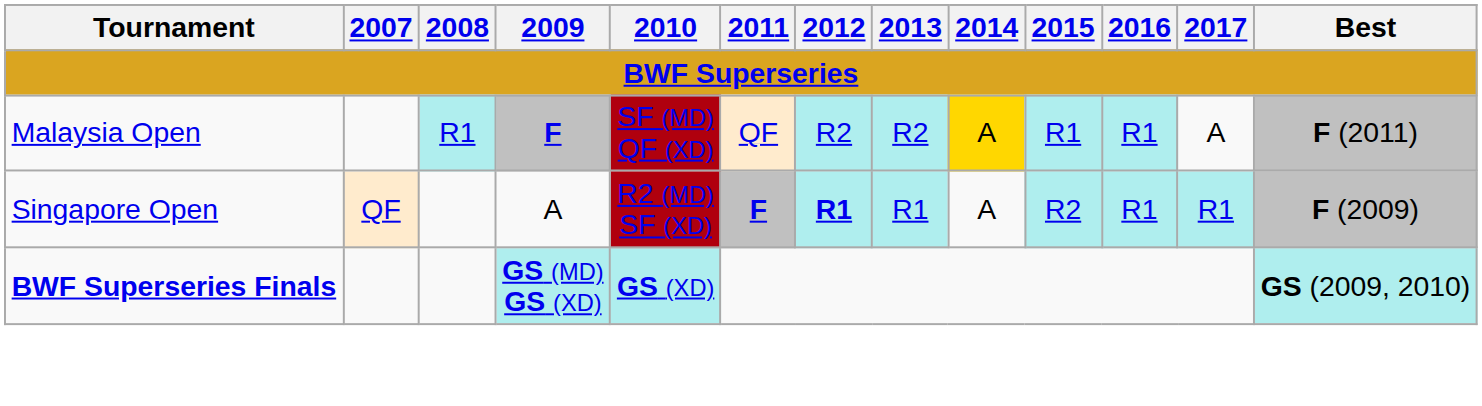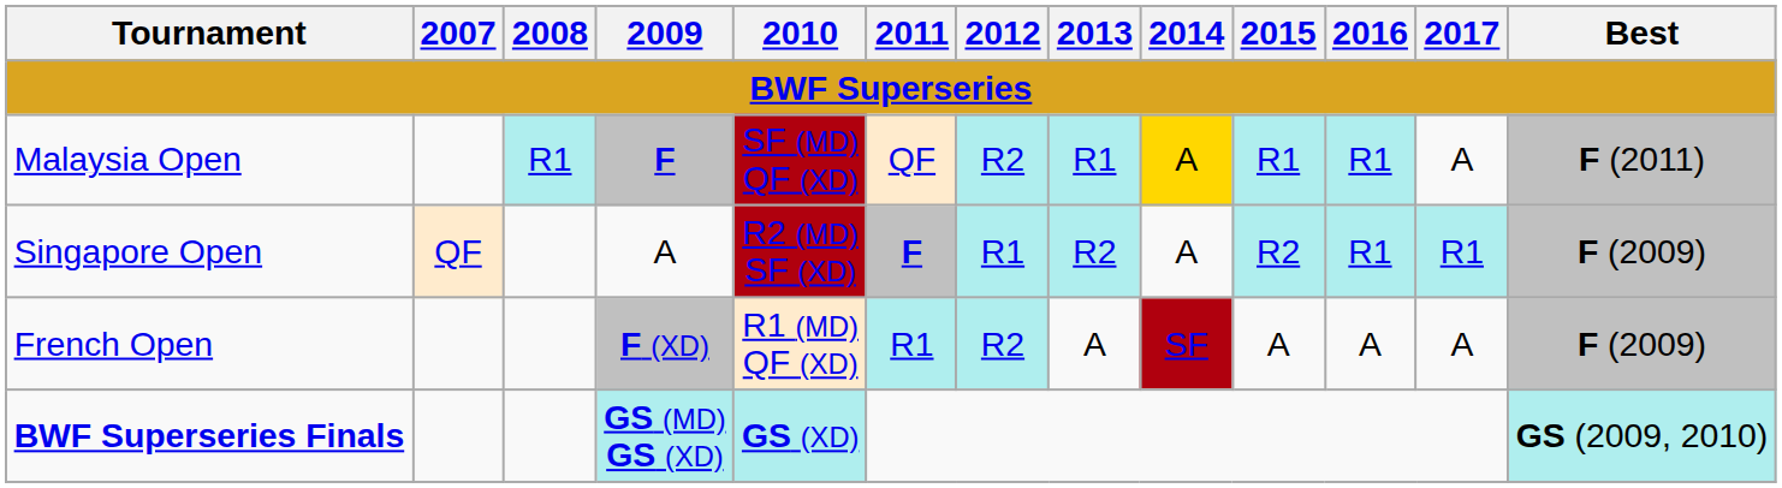Malaysia Open | 2013: R2 -> R1
Singapore Open | 2012: bold -> normal
Singapore Open | 2013: R1 -> R2
+ row: French Open | F (XD) | R1 (MD) QF (XD) | R1 | R2 | A | SF | A | A | A | F (2009)
